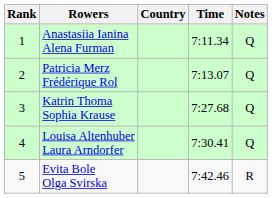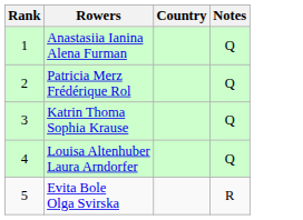- column: Time | 7:11.34 | 7:13.07 | 7:27.68 | 7:30.41 | 7:42.46
